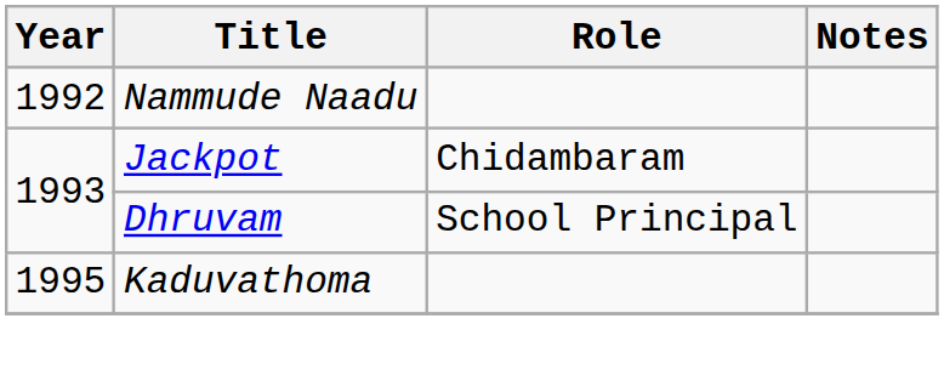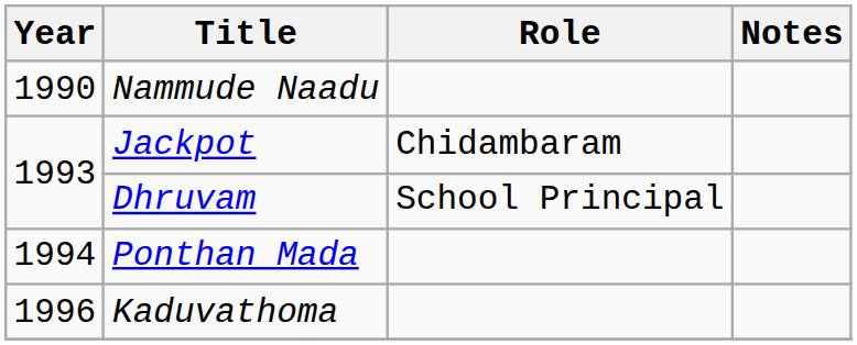Nammude Naadu | Year: 1992 -> 1990
+ row: 1994 | Ponthan Mada
Kaduvathoma | Year: 1995 -> 1996
